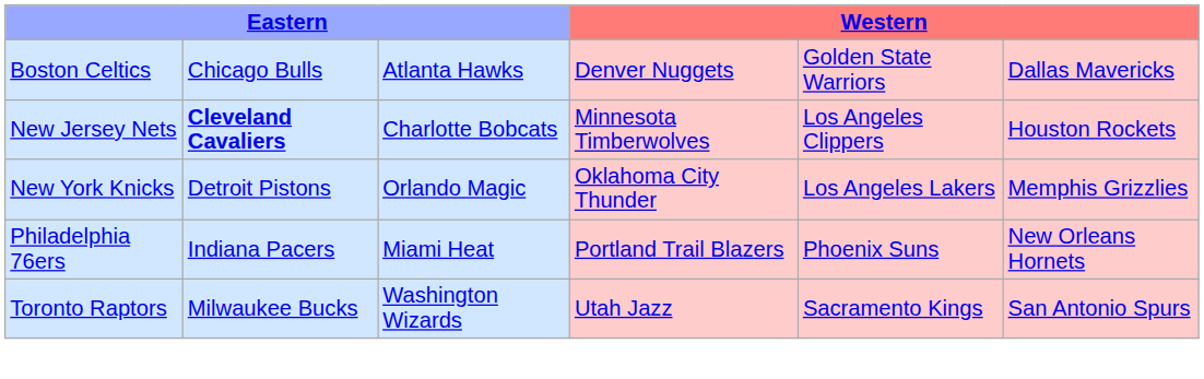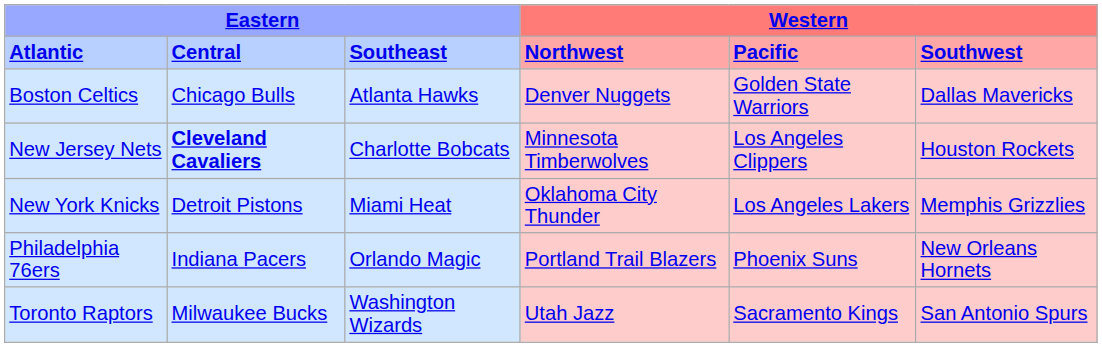+ row: Atlantic | Central | Southeast | Northwest | Pacific | Southwest
New York Knicks | column 3: Orlando Magic -> Miami Heat
Philadelphia 76ers | column 3: Miami Heat -> Orlando Magic
